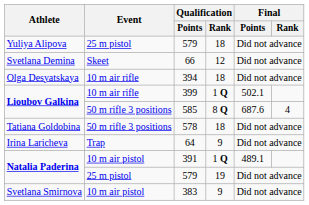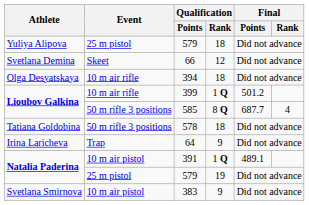399 | Final / Points: 502.1 -> 501.2
585 | Final / Points: 687.6 -> 687.7
